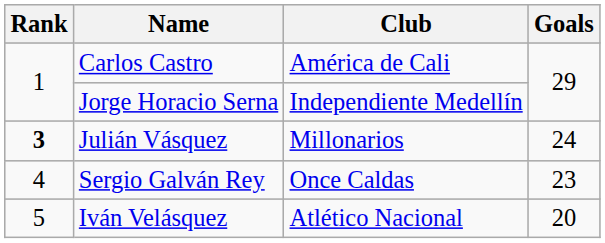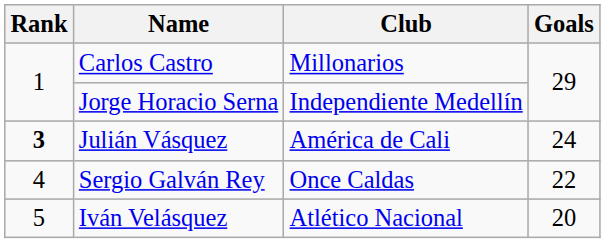Carlos Castro | Club: América de Cali -> Millonarios
Julián Vásquez | Club: Millonarios -> América de Cali
Sergio Galván Rey | Goals: 23 -> 22
